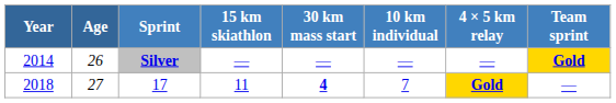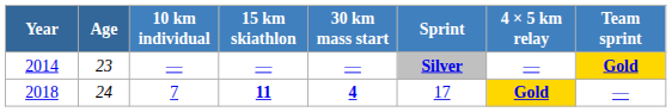columns swapped: 10 km individual <-> Sprint
2014 | Age: 26 -> 23
2018 | Age: 27 -> 24
2018 | 15 km skiathlon: normal -> bold
